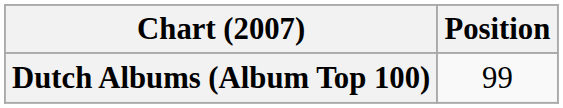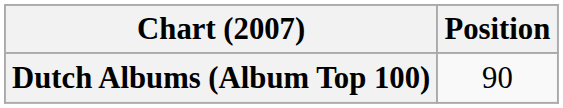Dutch Albums (Album Top 100) | Position: 99 -> 90
